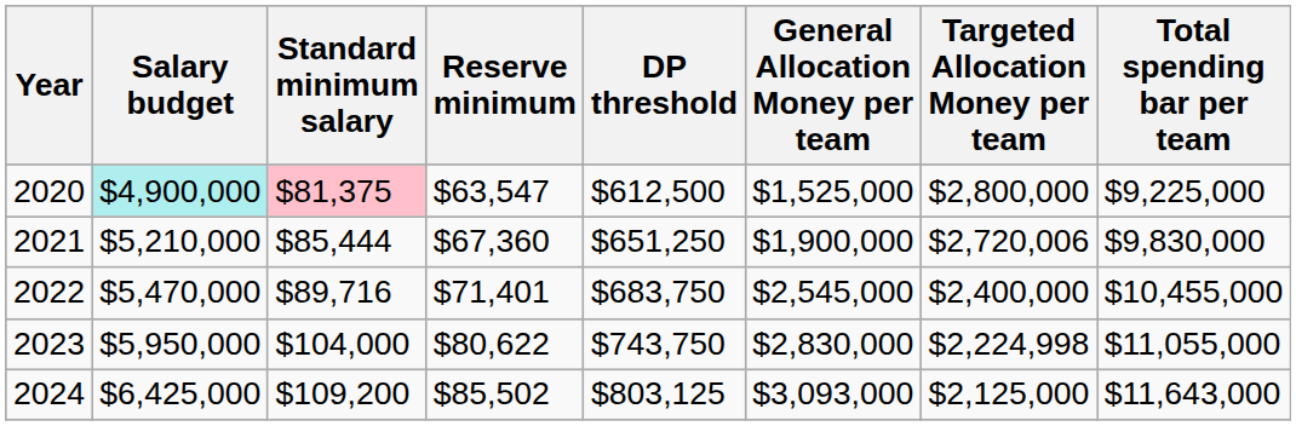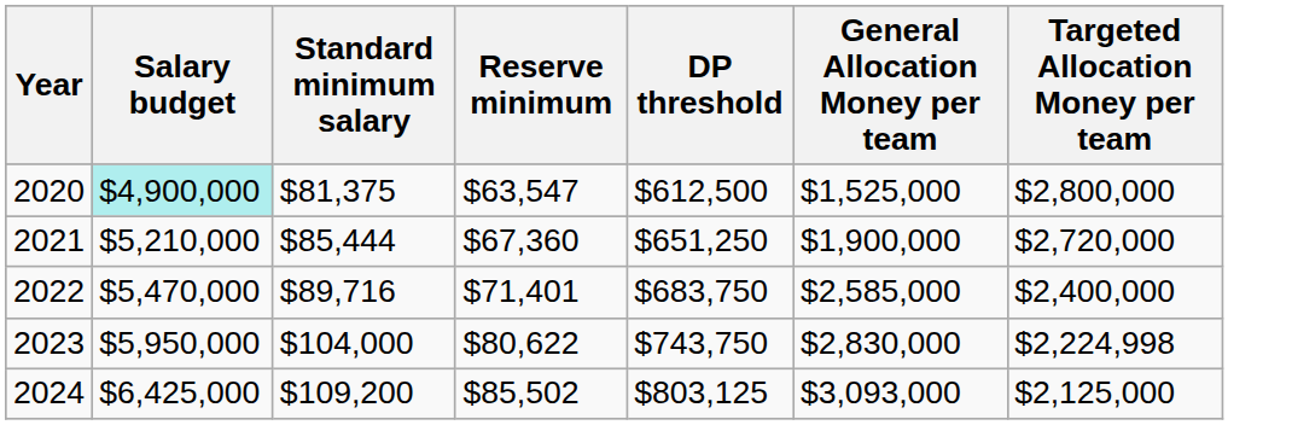- column: Total spending bar per team | $9,225,000 | $9,830,000 | $10,455,000 | $11,055,000 | $11,643,000
2020 | Standard minimum salary: pink background -> no background
2021 | Targeted Allocation Money per team: $2,720,006 -> $2,720,000
2022 | General Allocation Money per team: $2,545,000 -> $2,585,000
